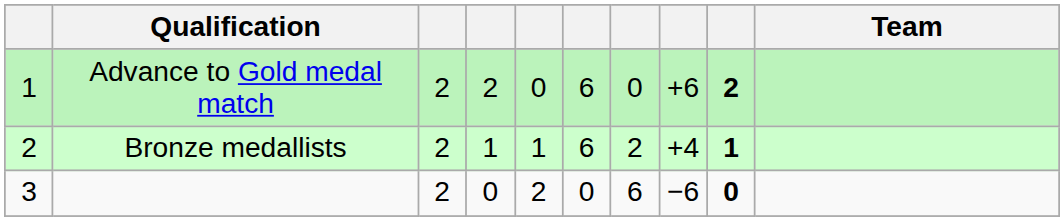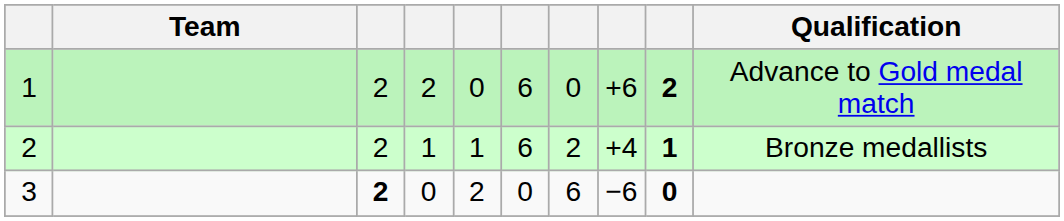columns swapped: Team <-> Qualification
3 | column 3: normal -> bold
